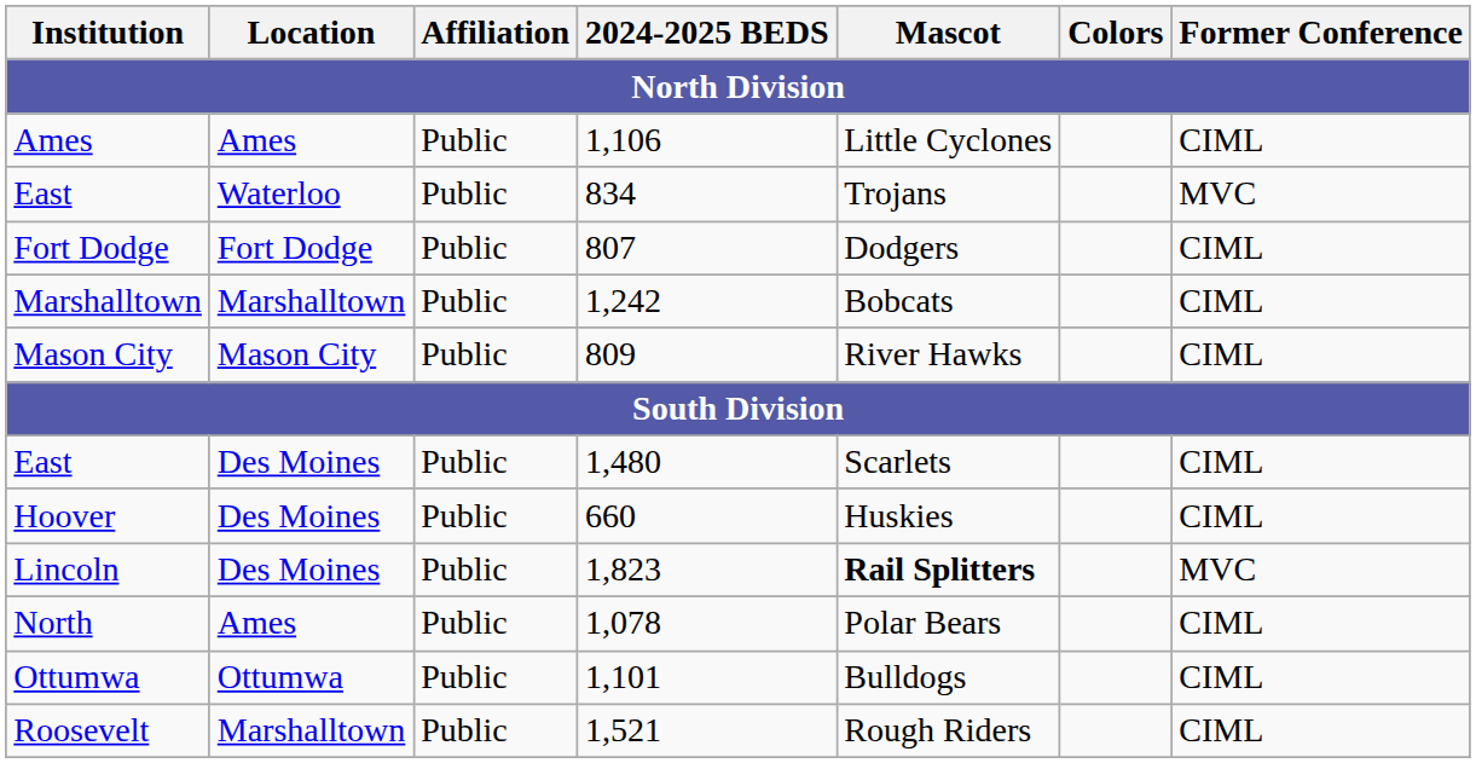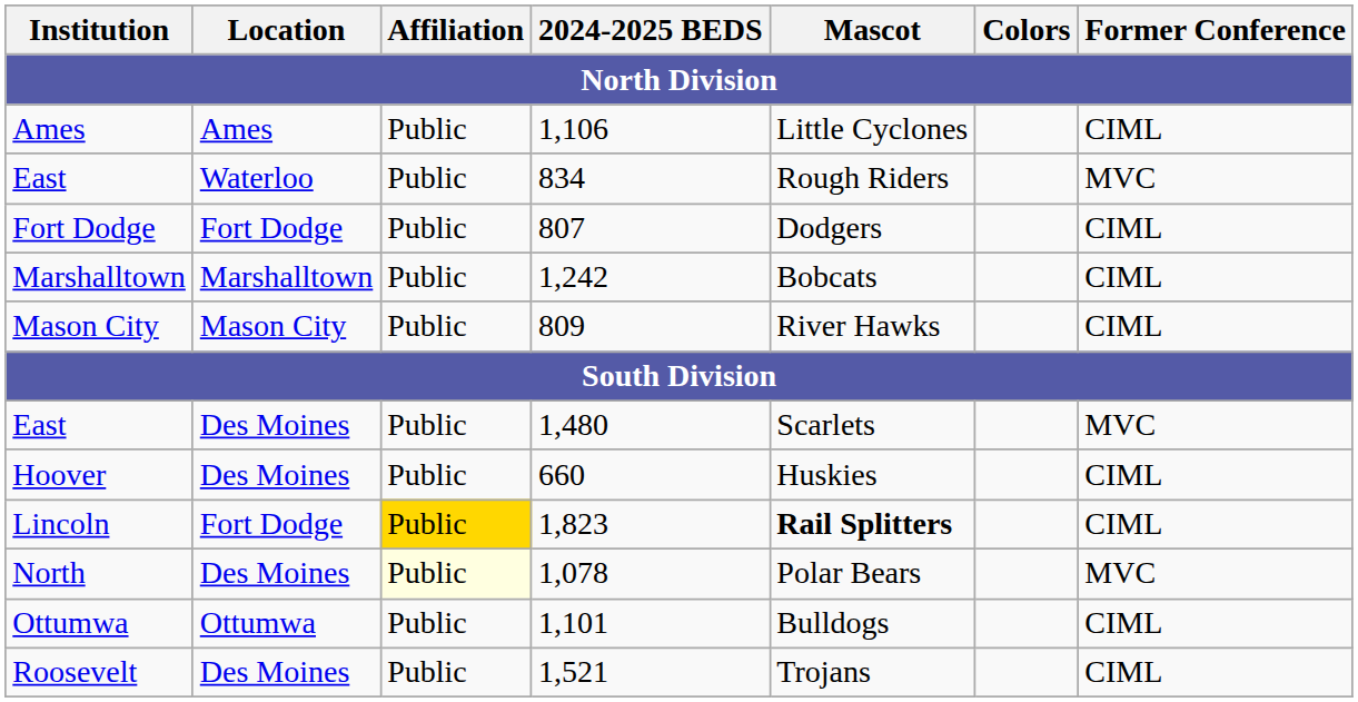East / 834 | Mascot: Trojans -> Rough Riders
East / 1,480 | Former Conference: CIML -> MVC
Lincoln | Location: Des Moines -> Fort Dodge
Lincoln | Affiliation: no background -> gold background
Lincoln | Former Conference: MVC -> CIML
North | Location: Ames -> Des Moines
North | Affiliation: no background -> lightyellow background
North | Former Conference: CIML -> MVC
Roosevelt | Location: Marshalltown -> Des Moines
Roosevelt | Mascot: Rough Riders -> Trojans
